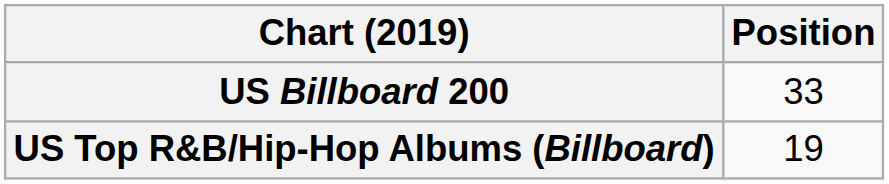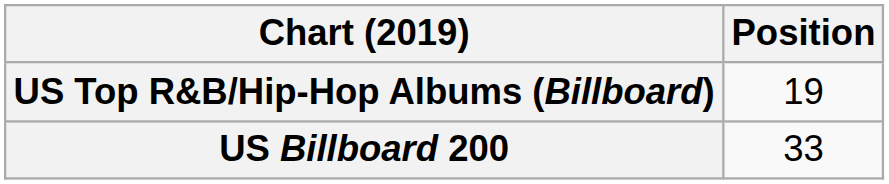rows swapped: US Billboard 200 <-> US Top R&B/Hip-Hop Albums (Billboard)
